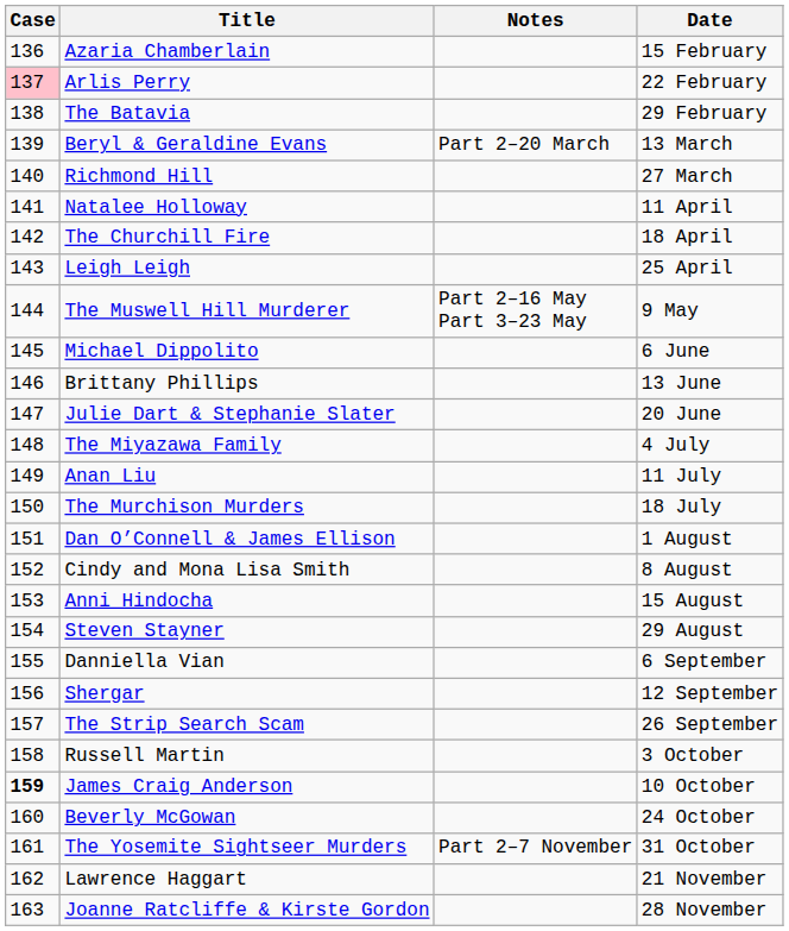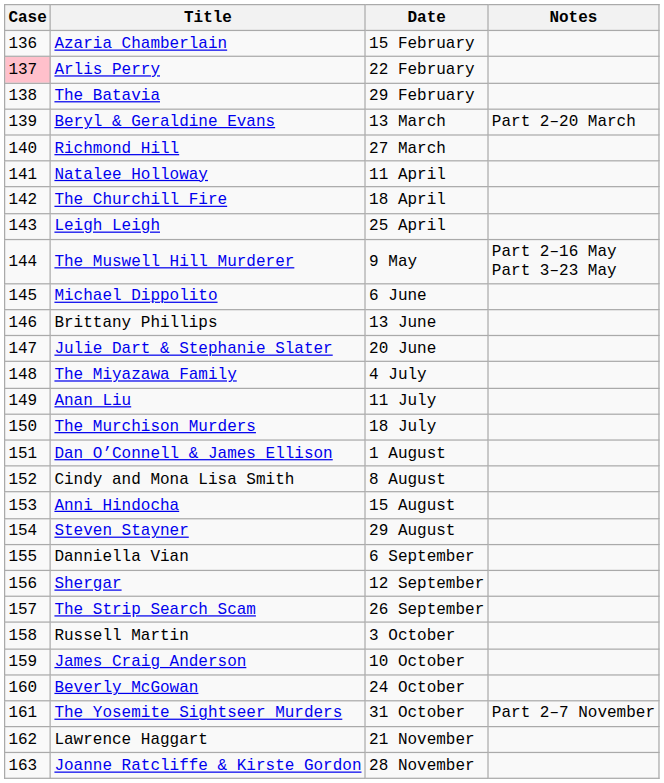columns swapped: Date <-> Notes
James Craig Anderson | Case: bold -> normal
